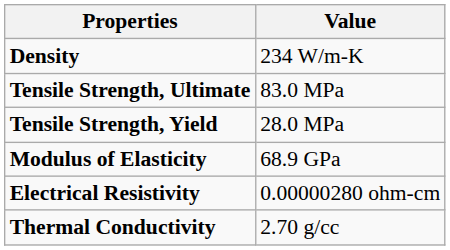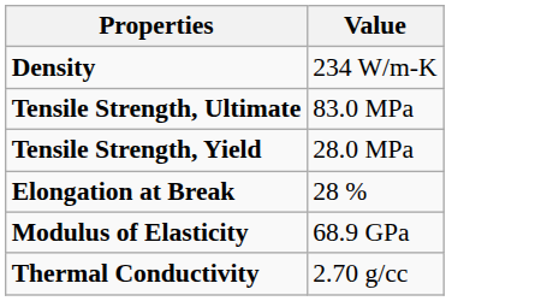+ row: Elongation at Break | 28 %
- row: Electrical Resistivity | 0.00000280 ohm-cm
